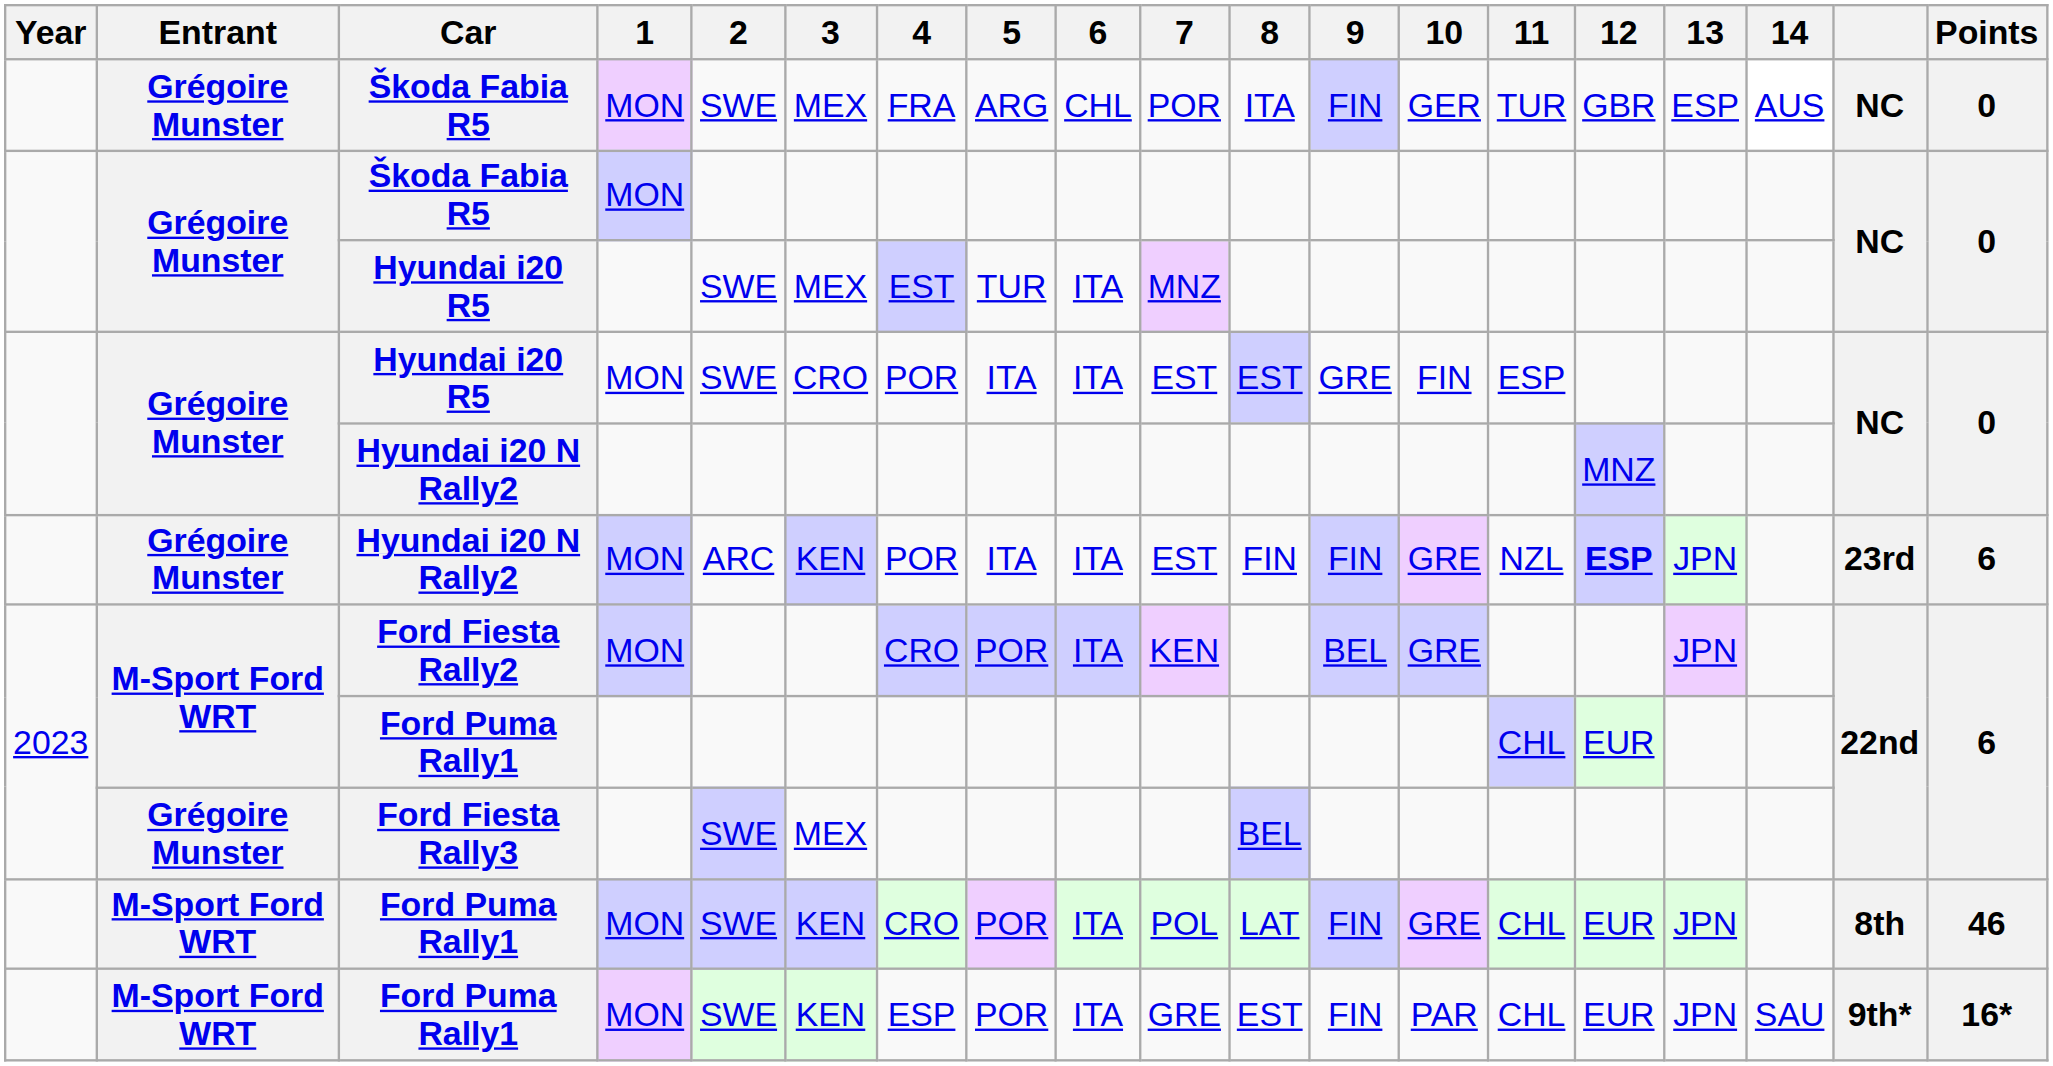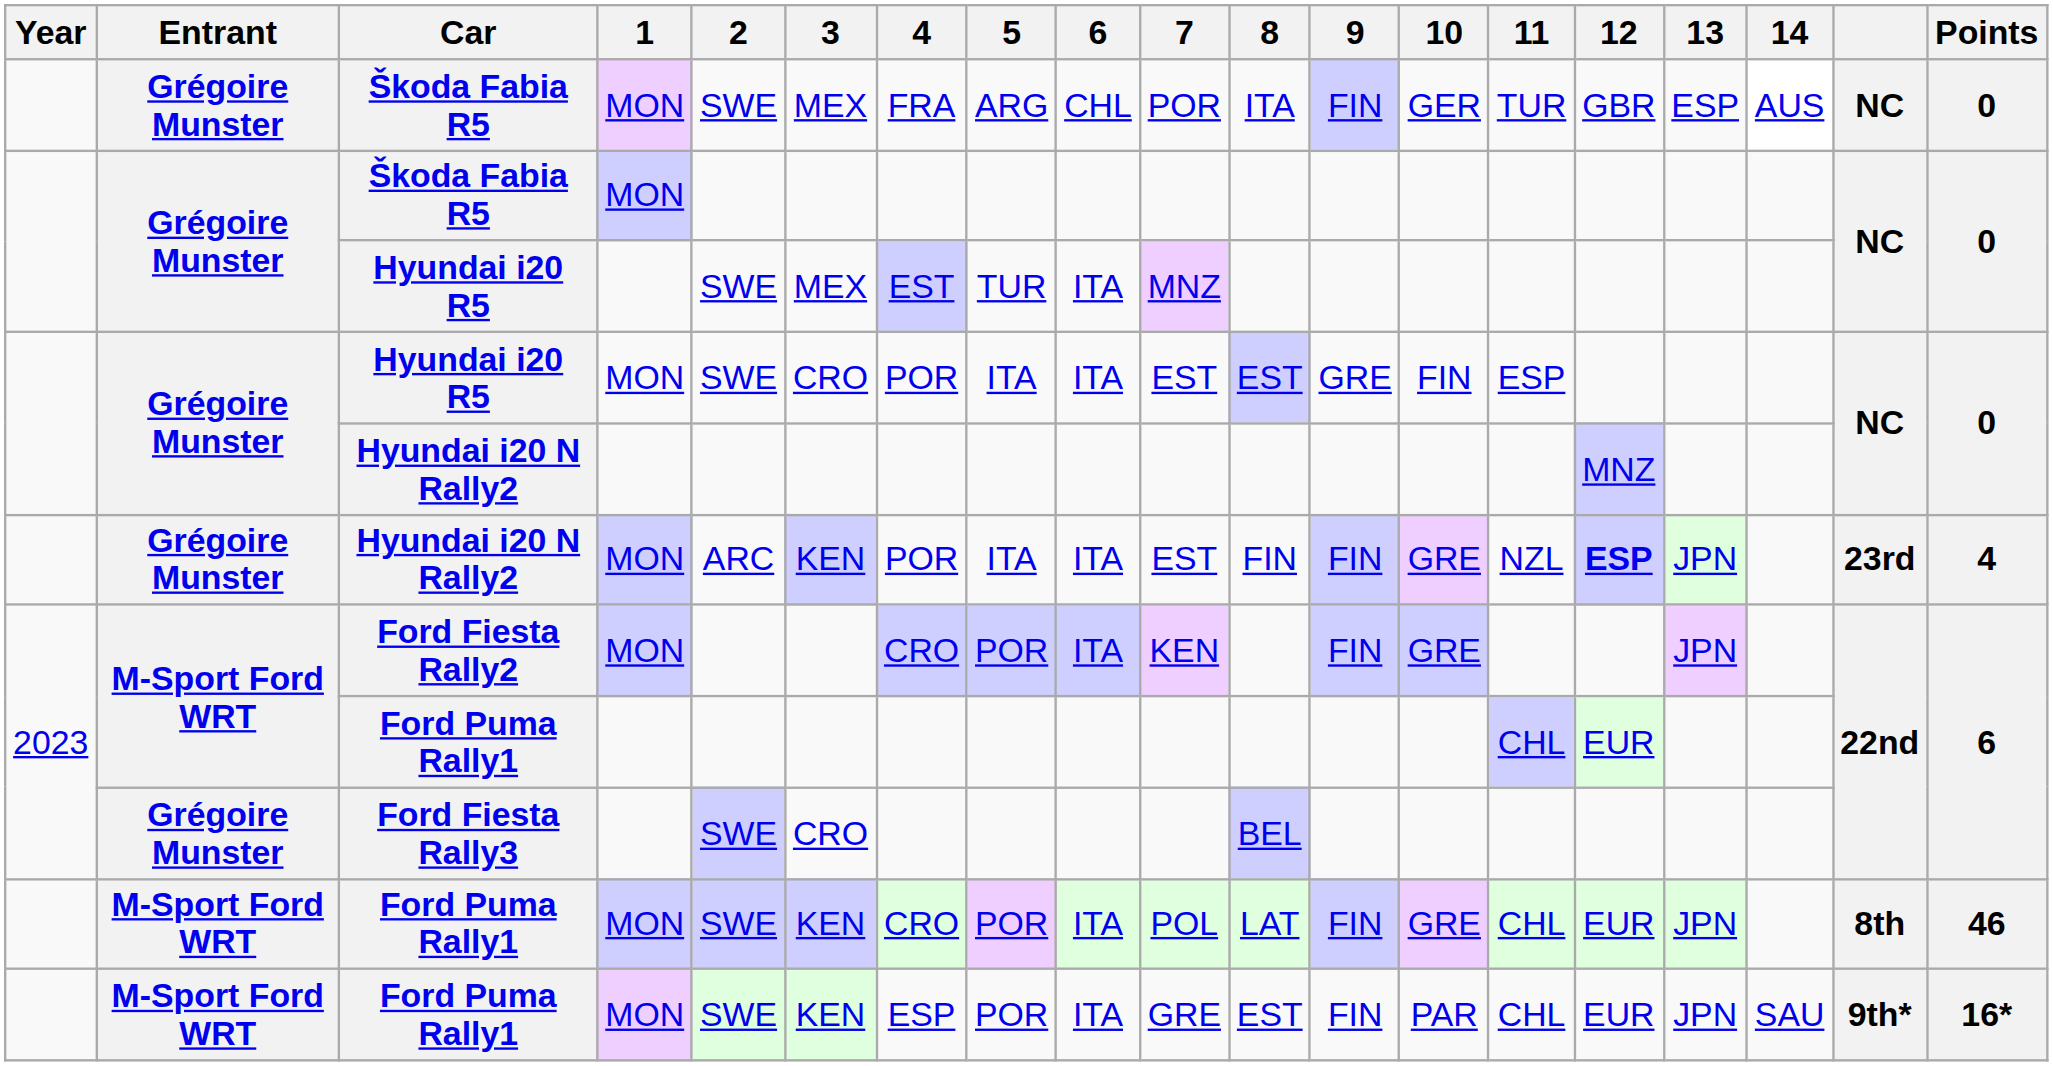Hyundai i20 N Rally2 / MON | Points: 6 -> 4
Ford Fiesta Rally2 | 9: BEL -> FIN
Ford Fiesta Rally3 | 3: MEX -> CRO
